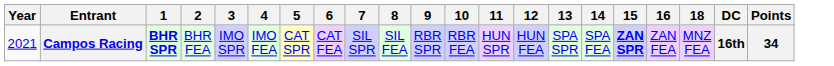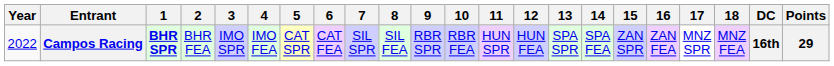+ column: 17 | MNZ SPR
Campos Racing | Year: 2021 -> 2022
Campos Racing | 15: bold -> normal
Campos Racing | Points: 34 -> 29
